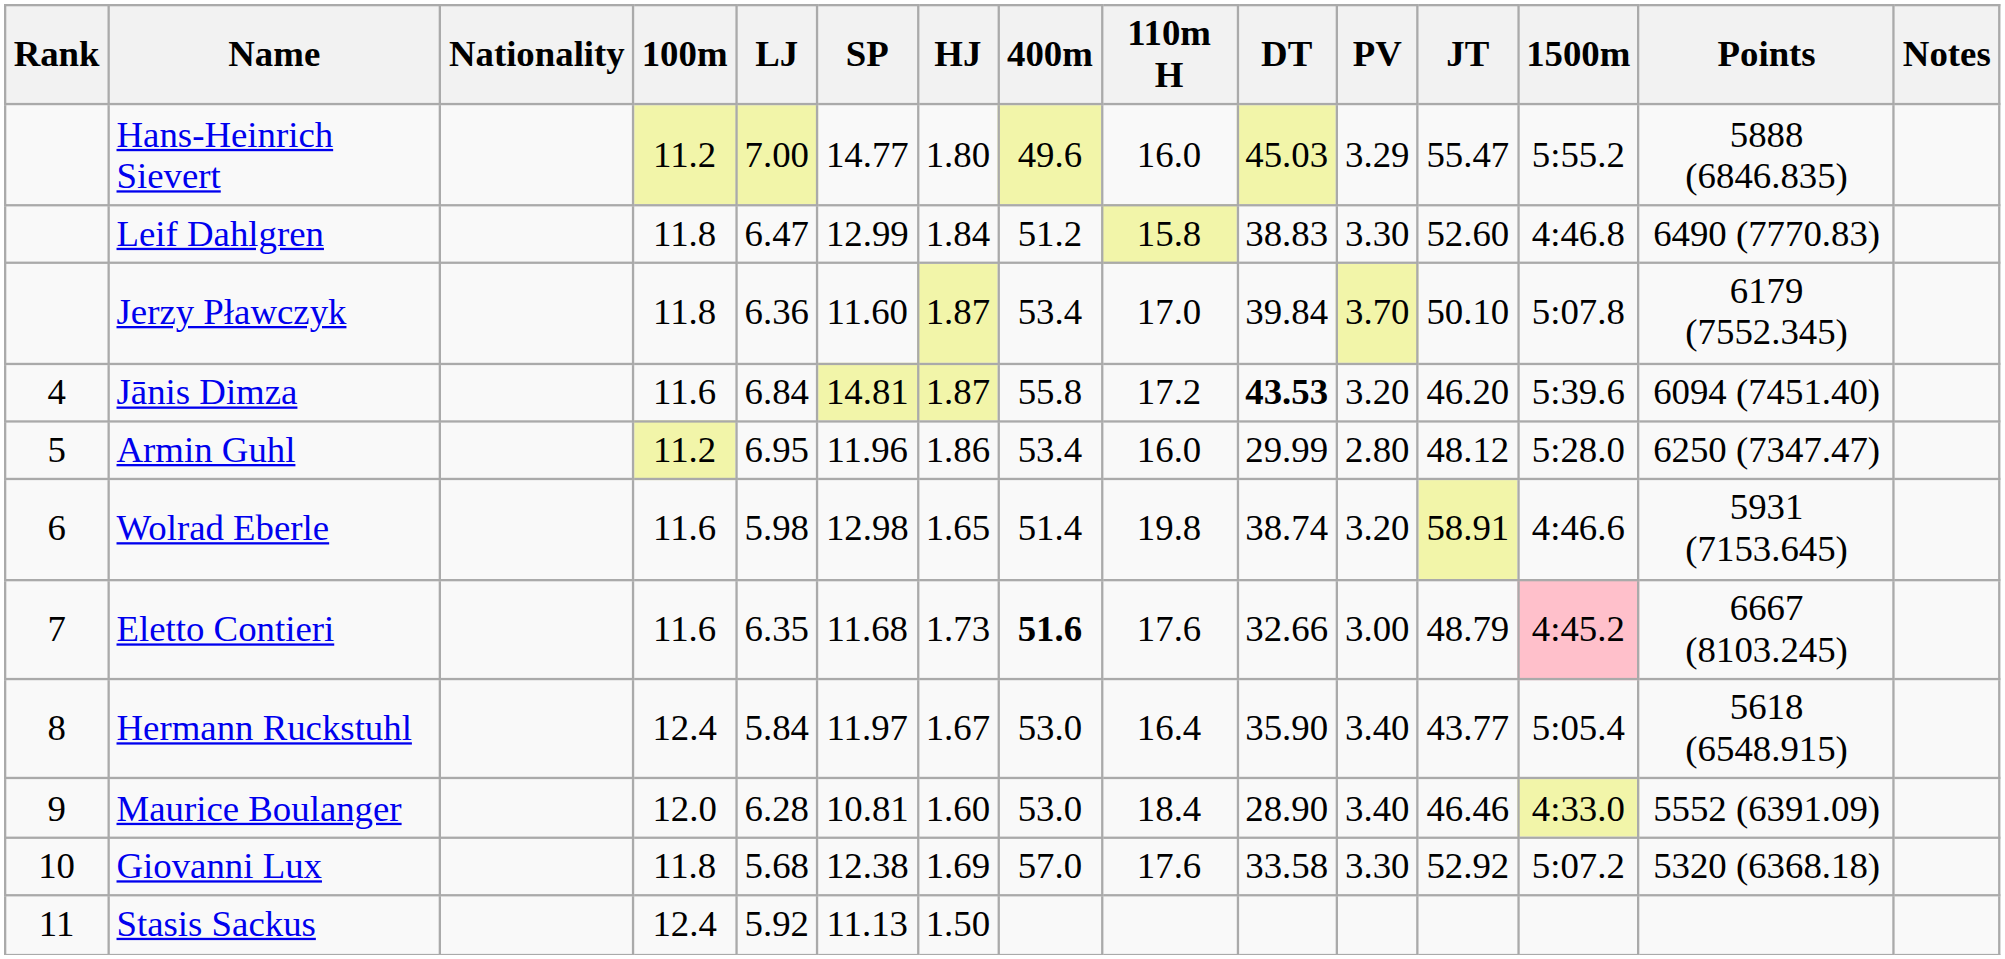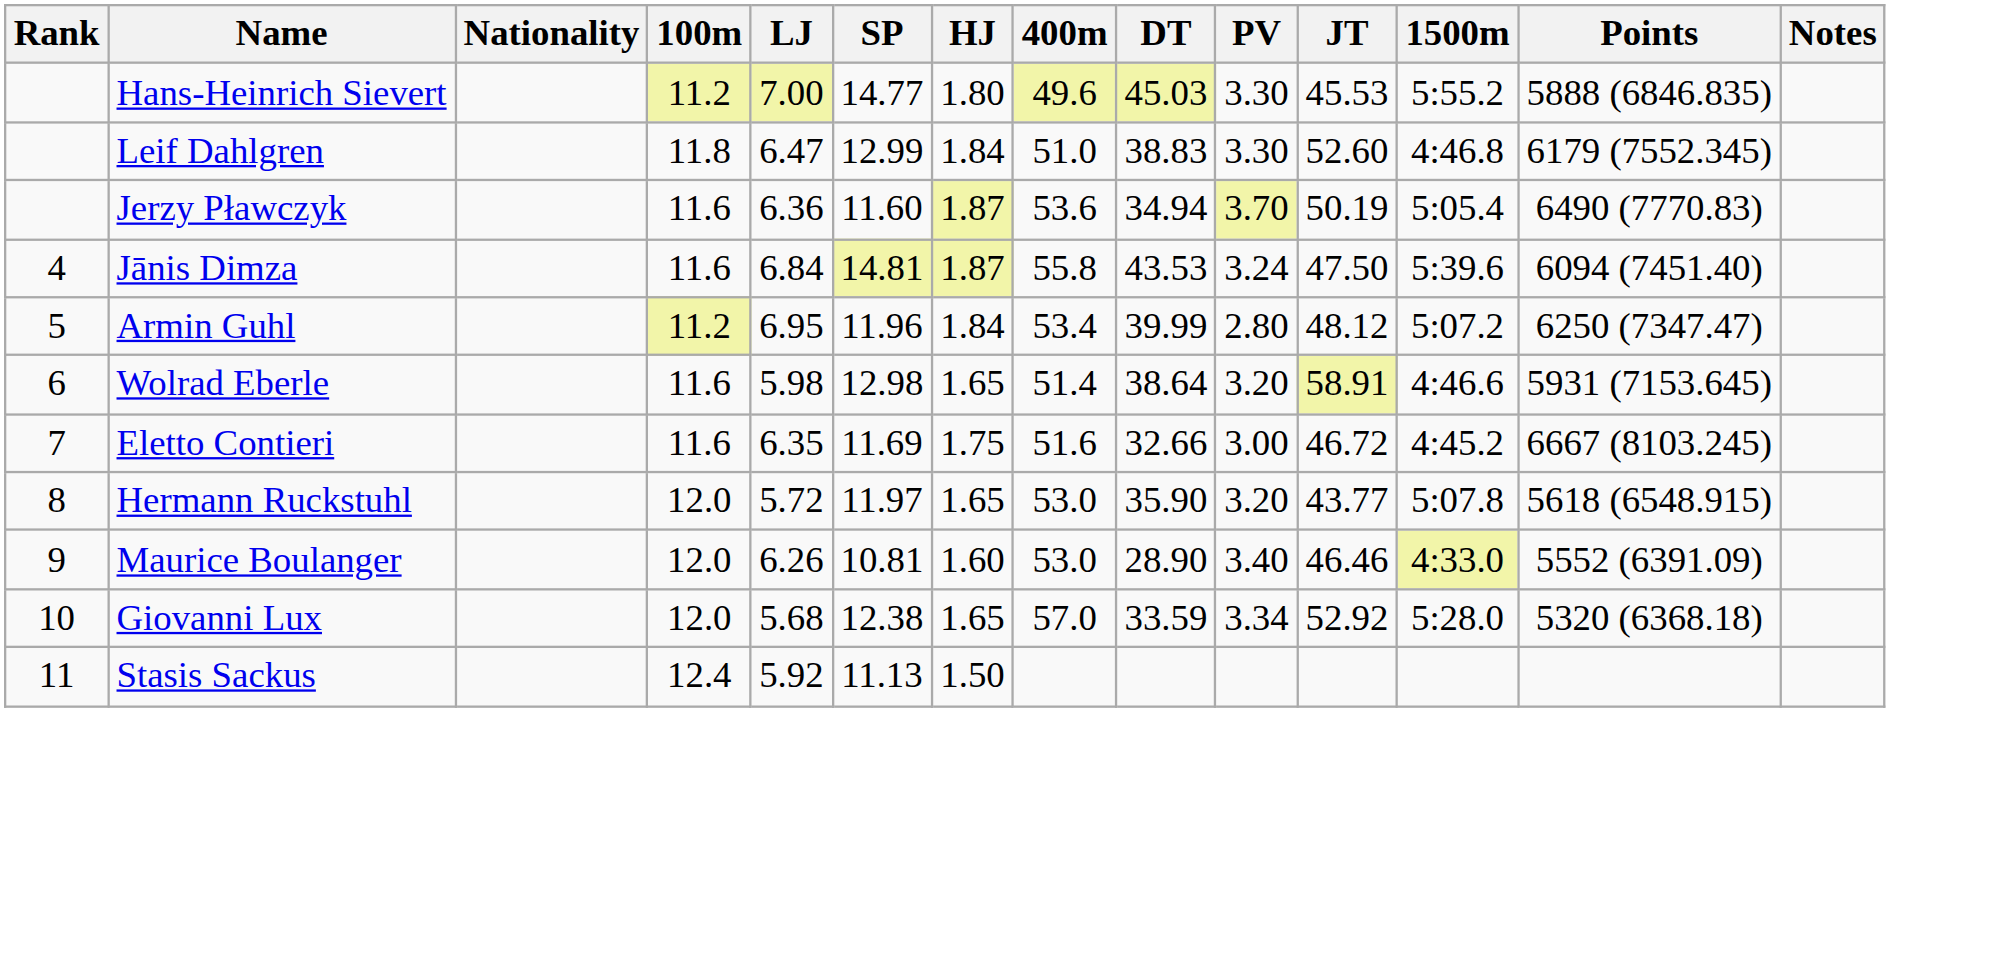- column: 110m H | 16.0 | 15.8 | 17.0 | 17.2 | 16.0 | 19.8 | 17.6 | 16.4 | 18.4 | 17.6
Hans-Heinrich Sievert | PV: 3.29 -> 3.30
Hans-Heinrich Sievert | JT: 55.47 -> 45.53
Leif Dahlgren | 400m: 51.2 -> 51.0
Leif Dahlgren | Points: 6490 (7770.83) -> 6179 (7552.345)
Jerzy Pławczyk | 100m: 11.8 -> 11.6
Jerzy Pławczyk | 400m: 53.4 -> 53.6
Jerzy Pławczyk | DT: 39.84 -> 34.94
Jerzy Pławczyk | JT: 50.10 -> 50.19
Jerzy Pławczyk | 1500m: 5:07.8 -> 5:05.4
Jerzy Pławczyk | Points: 6179 (7552.345) -> 6490 (7770.83)
Jānis Dimza | DT: bold -> normal
Jānis Dimza | PV: 3.20 -> 3.24
Jānis Dimza | JT: 46.20 -> 47.50
Armin Guhl | HJ: 1.86 -> 1.84
Armin Guhl | DT: 29.99 -> 39.99
Armin Guhl | 1500m: 5:28.0 -> 5:07.2
Wolrad Eberle | DT: 38.74 -> 38.64
Eletto Contieri | SP: 11.68 -> 11.69
Eletto Contieri | HJ: 1.73 -> 1.75
Eletto Contieri | 400m: bold -> normal
Eletto Contieri | JT: 48.79 -> 46.72
Eletto Contieri | 1500m: pink background -> no background
Hermann Ruckstuhl | 100m: 12.4 -> 12.0
Hermann Ruckstuhl | LJ: 5.84 -> 5.72
Hermann Ruckstuhl | HJ: 1.67 -> 1.65
Hermann Ruckstuhl | PV: 3.40 -> 3.20
Hermann Ruckstuhl | 1500m: 5:05.4 -> 5:07.8
Maurice Boulanger | LJ: 6.28 -> 6.26
Giovanni Lux | 100m: 11.8 -> 12.0
Giovanni Lux | HJ: 1.69 -> 1.65
Giovanni Lux | DT: 33.58 -> 33.59
Giovanni Lux | PV: 3.30 -> 3.34
Giovanni Lux | 1500m: 5:07.2 -> 5:28.0
